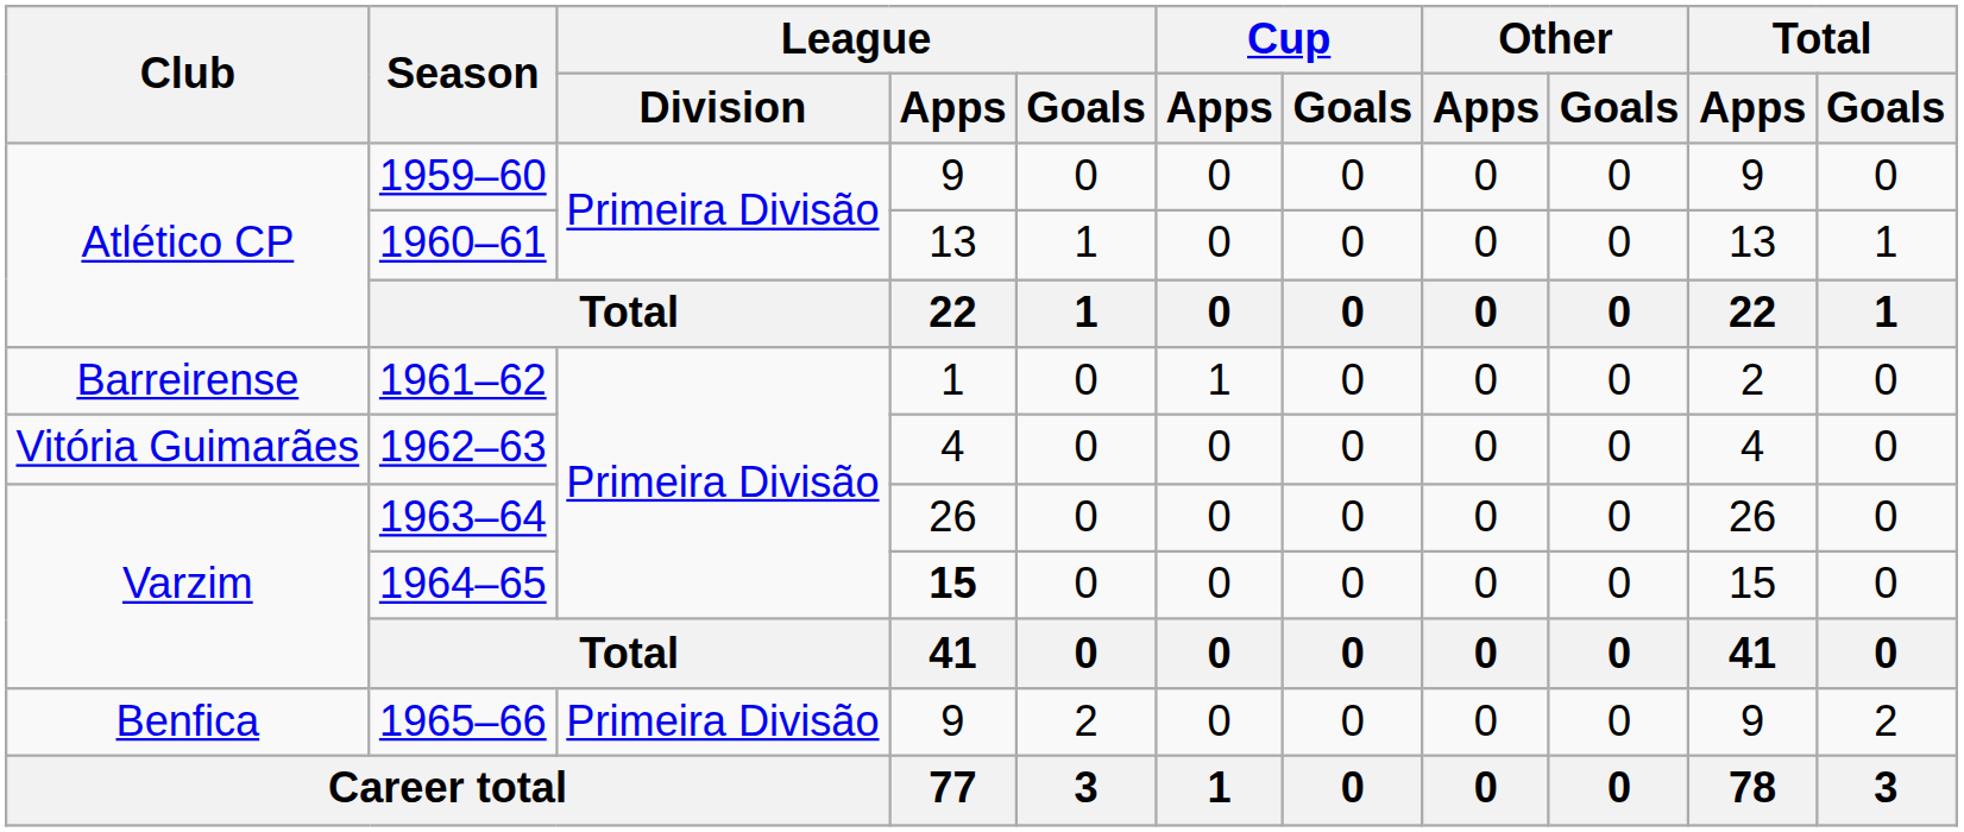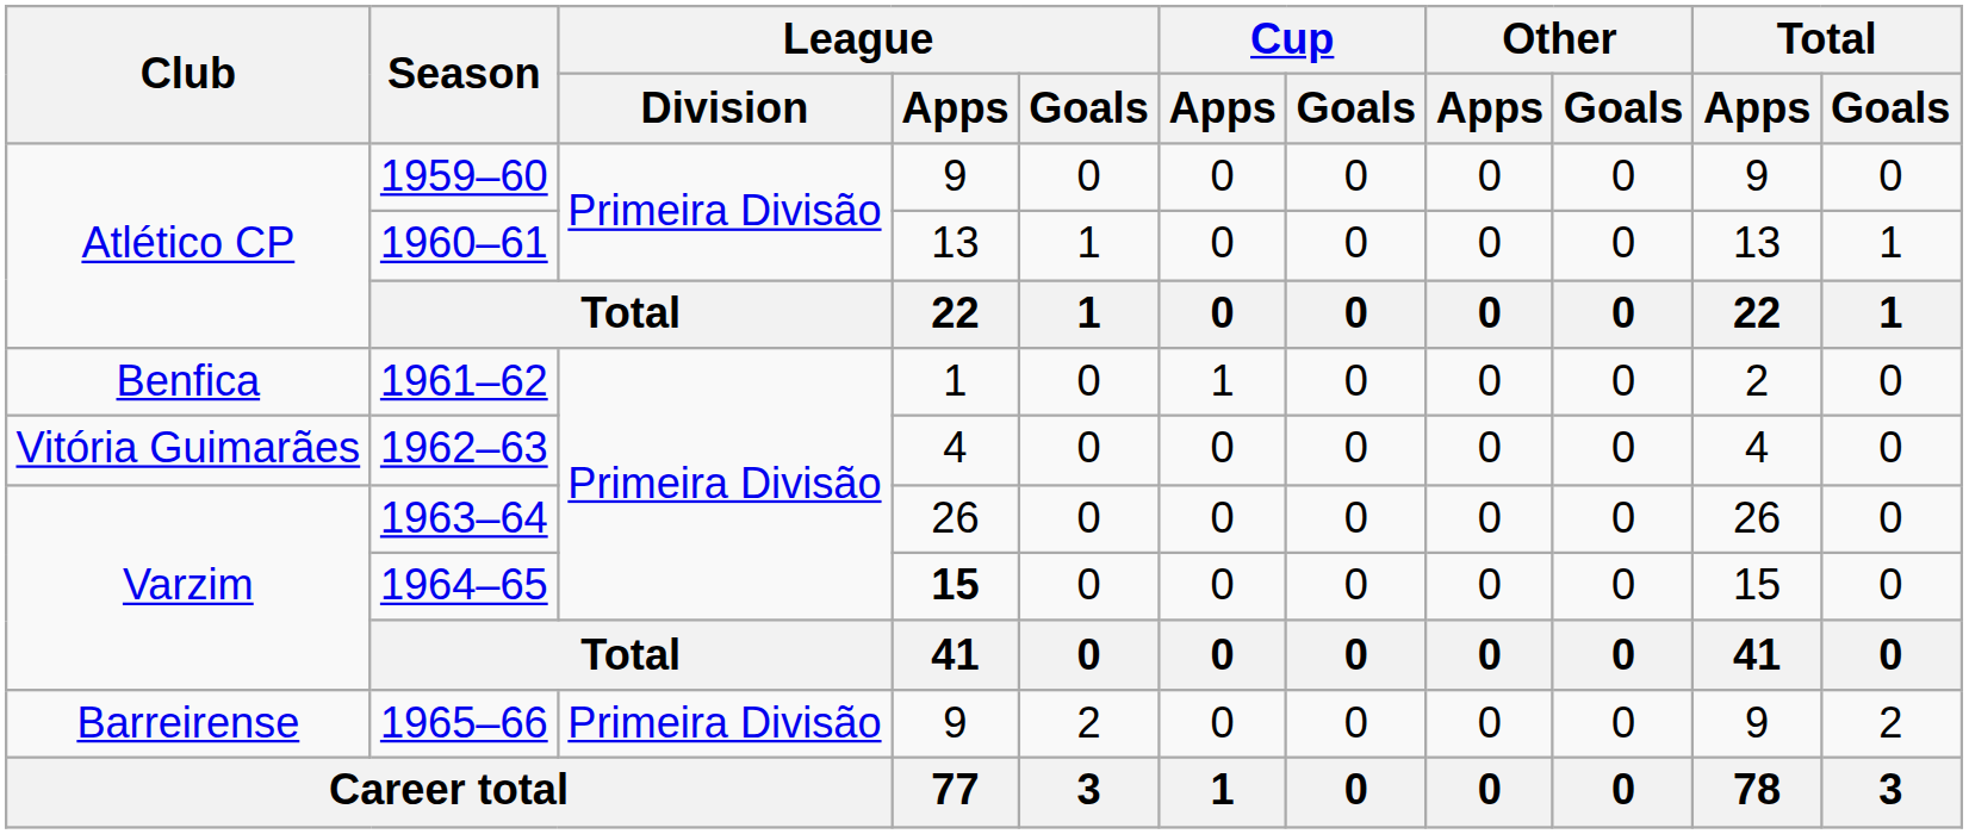1961–62 | Club: Barreirense -> Benfica
1965–66 | Club: Benfica -> Barreirense
